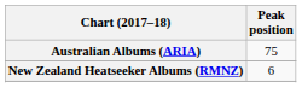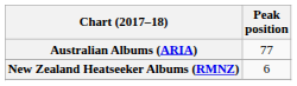Australian Albums (ARIA) | Peak position: 75 -> 77
